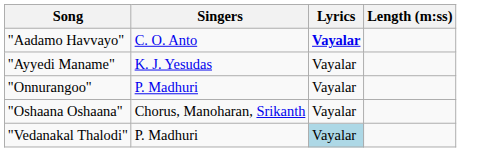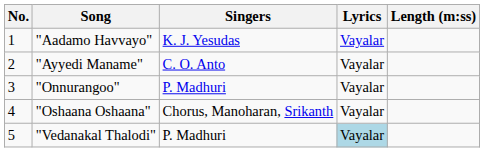+ column: No. | 1 | 2 | 3 | 4 | 5
"Aadamo Havvayo" | Singers: C. O. Anto -> K. J. Yesudas
"Aadamo Havvayo" | Lyrics: bold -> normal
"Ayyedi Maname" | Singers: K. J. Yesudas -> C. O. Anto
